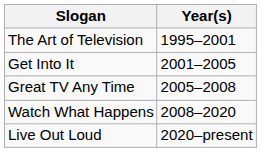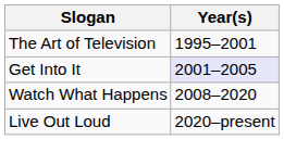Get Into It | Year(s): no background -> lavender background
- row: Great TV Any Time | 2005–2008
